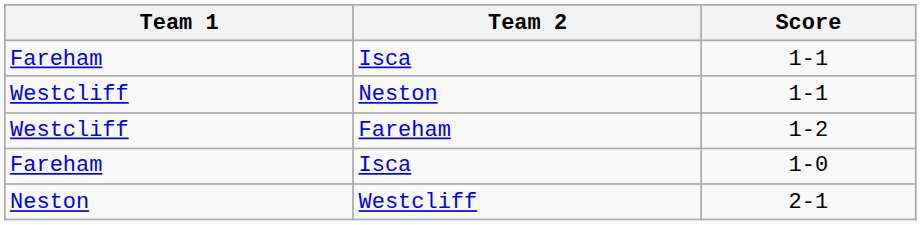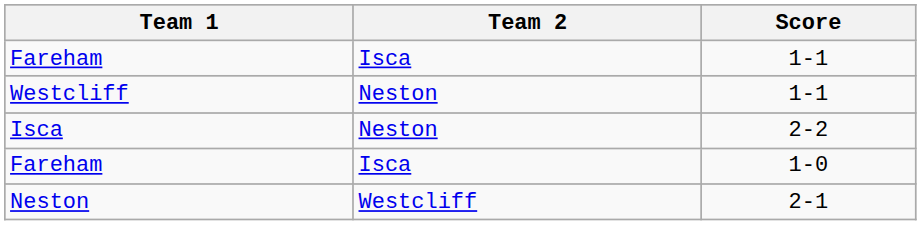- row: Westcliff | Fareham | 1-2
+ row: Isca | Neston | 2-2
